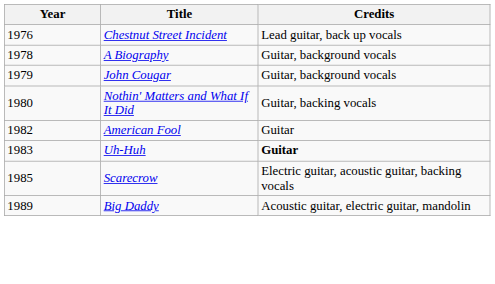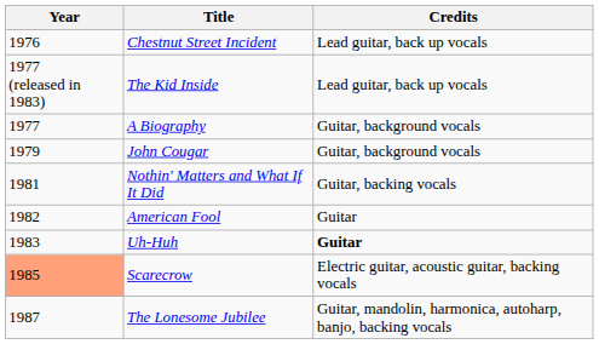+ row: 1977 (released in 1983) | The Kid Inside | Lead guitar, back up vocals
A Biography | Year: 1978 -> 1977
Nothin' Matters and What If It Did | Year: 1980 -> 1981
Scarecrow | Year: no background -> lightsalmon background
+ row: 1987 | The Lonesome Jubilee | Guitar, mandolin, harmonica, autoharp, banjo, backing vocals
- row: 1989 | Big Daddy | Acoustic guitar, electric guitar, mandolin
